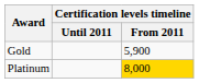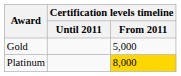Gold | Certification levels timeline / From 2011: 5,900 -> 5,000
